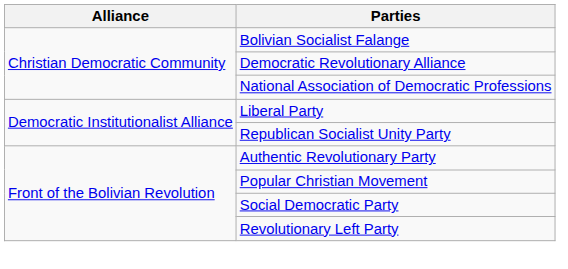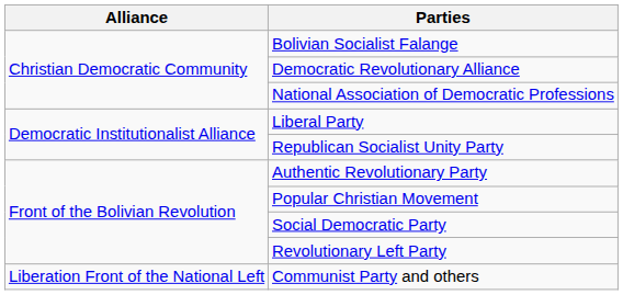+ row: Liberation Front of the National Left | Communist Party and others
